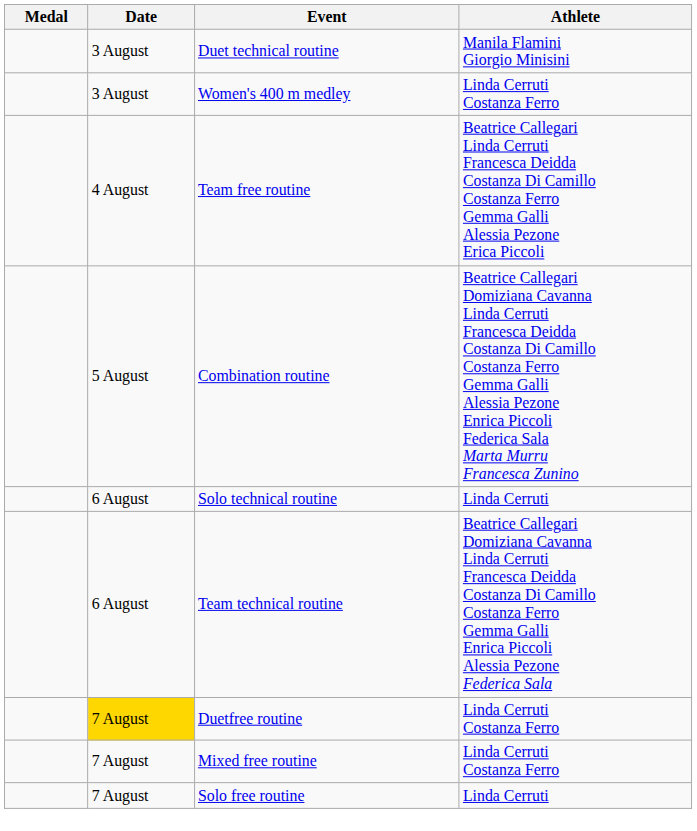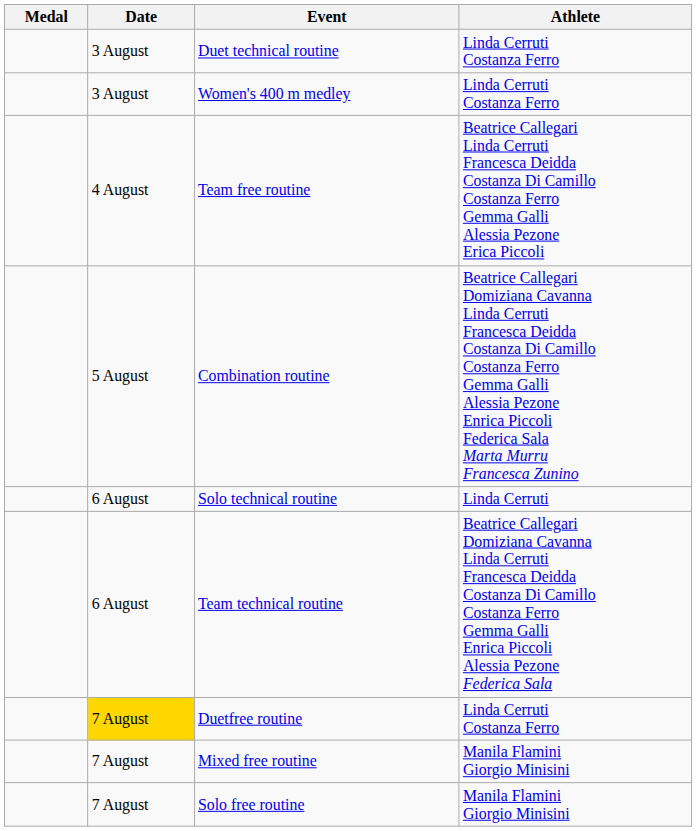Duet technical routine | Athlete: Manila Flamini Giorgio Minisini -> Linda Cerruti Costanza Ferro
Mixed free routine | Athlete: Linda Cerruti Costanza Ferro -> Manila Flamini Giorgio Minisini
Solo free routine | Athlete: Linda Cerruti -> Manila Flamini Giorgio Minisini
